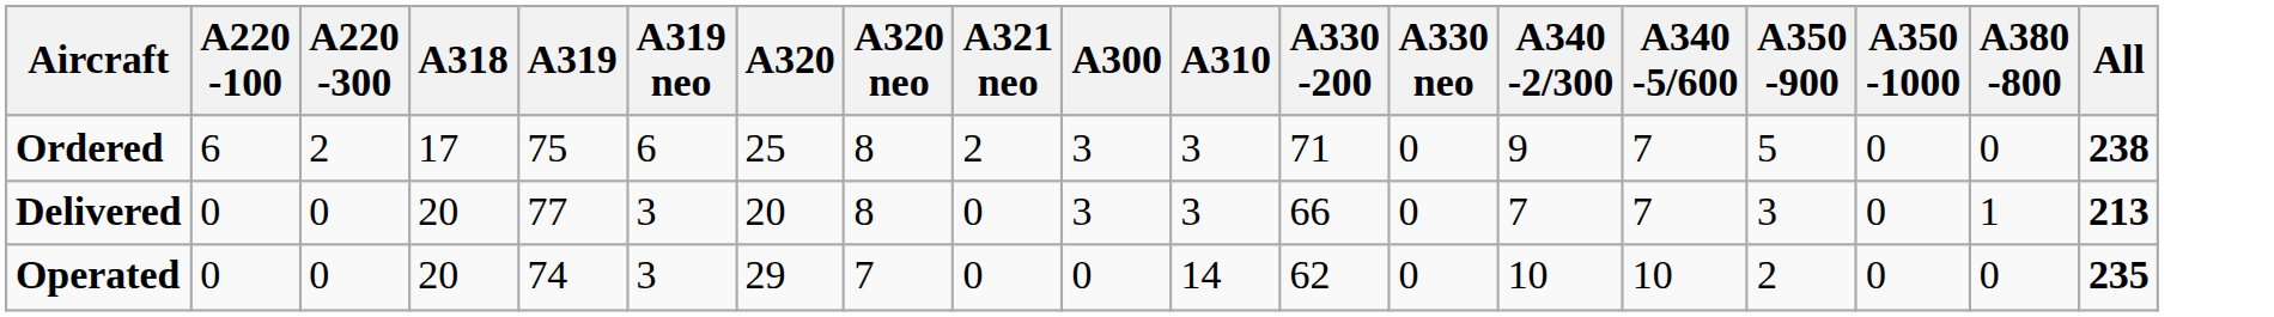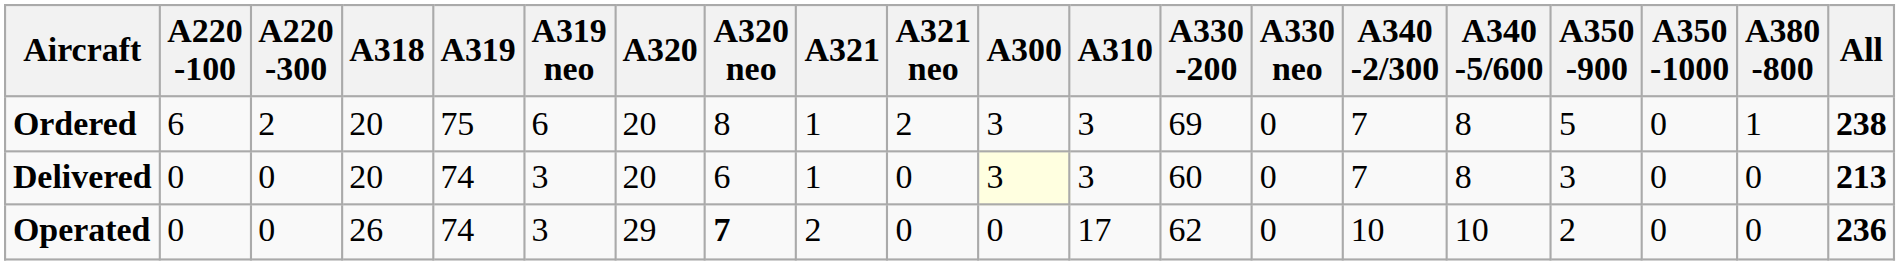+ column: A321 | 1 | 1 | 2
Ordered | A318: 17 -> 20
Ordered | A320: 25 -> 20
Ordered | A330 -200: 71 -> 69
Ordered | A340 -2/300: 9 -> 7
Ordered | A340 -5/600: 7 -> 8
Ordered | A380 -800: 0 -> 1
Delivered | A319: 77 -> 74
Delivered | A320 neo: 8 -> 6
Delivered | A300: no background -> lightyellow background
Delivered | A330 -200: 66 -> 60
Delivered | A340 -5/600: 7 -> 8
Delivered | A380 -800: 1 -> 0
Operated | A318: 20 -> 26
Operated | A320 neo: normal -> bold
Operated | A310: 14 -> 17
Operated | All: 235 -> 236
